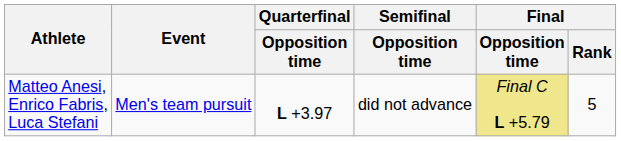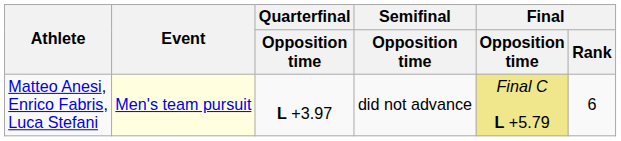Matteo Anesi, Enrico Fabris, Luca Stefani | Event: no background -> lightyellow background
Matteo Anesi, Enrico Fabris, Luca Stefani | Final / Rank: 5 -> 6
